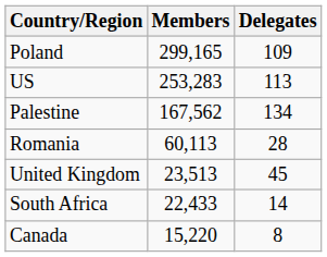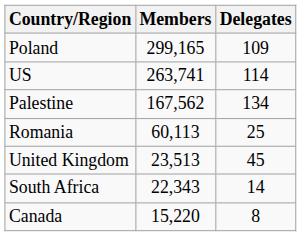US | Members: 253,283 -> 263,741
US | Delegates: 113 -> 114
Romania | Delegates: 28 -> 25
South Africa | Members: 22,433 -> 22,343
